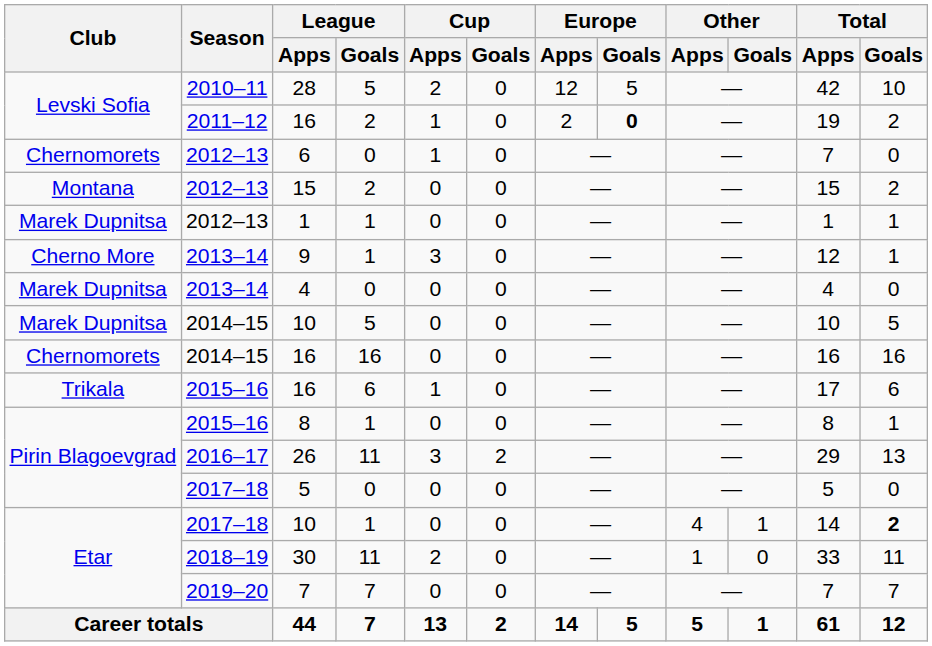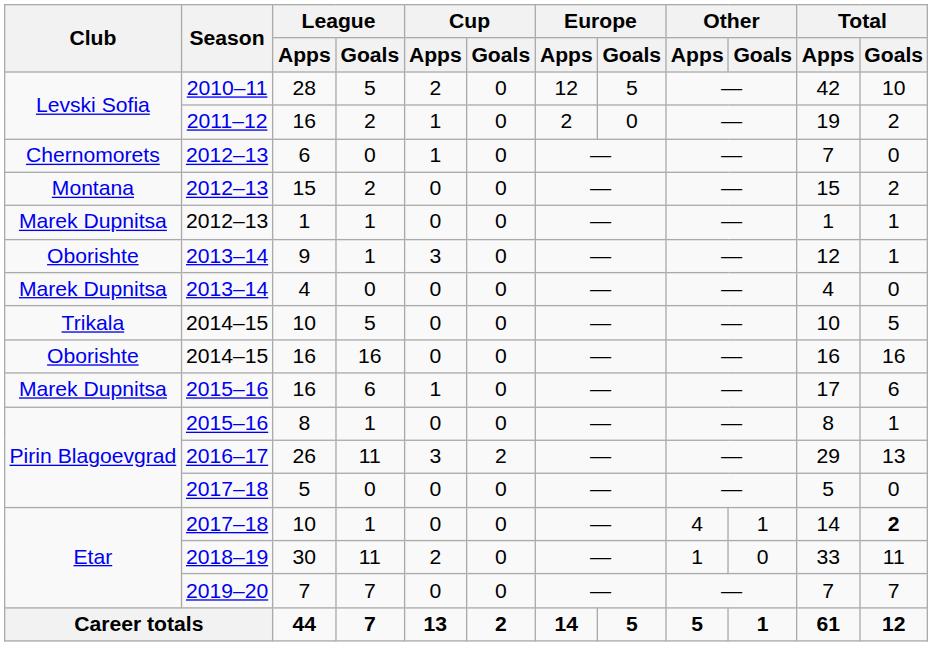2011–12 / 16 | Europe / Goals: bold -> normal
9 | Club: Cherno More -> Oborishte
2014–15 / 10 | Club: Marek Dupnitsa -> Trikala
2014–15 / 16 | Club: Chernomorets -> Oborishte
2015–16 / 16 | Club: Trikala -> Marek Dupnitsa
